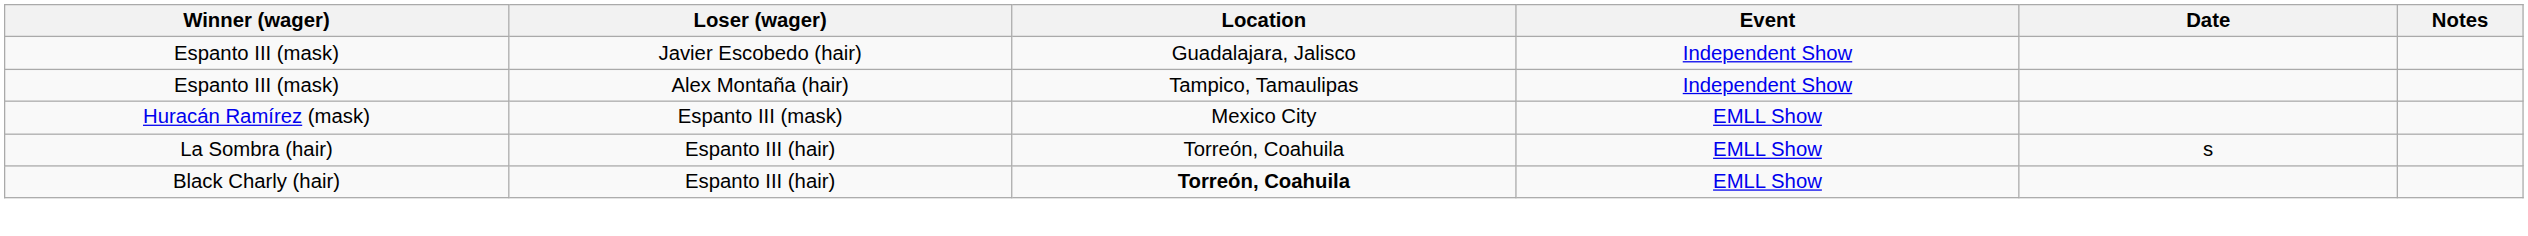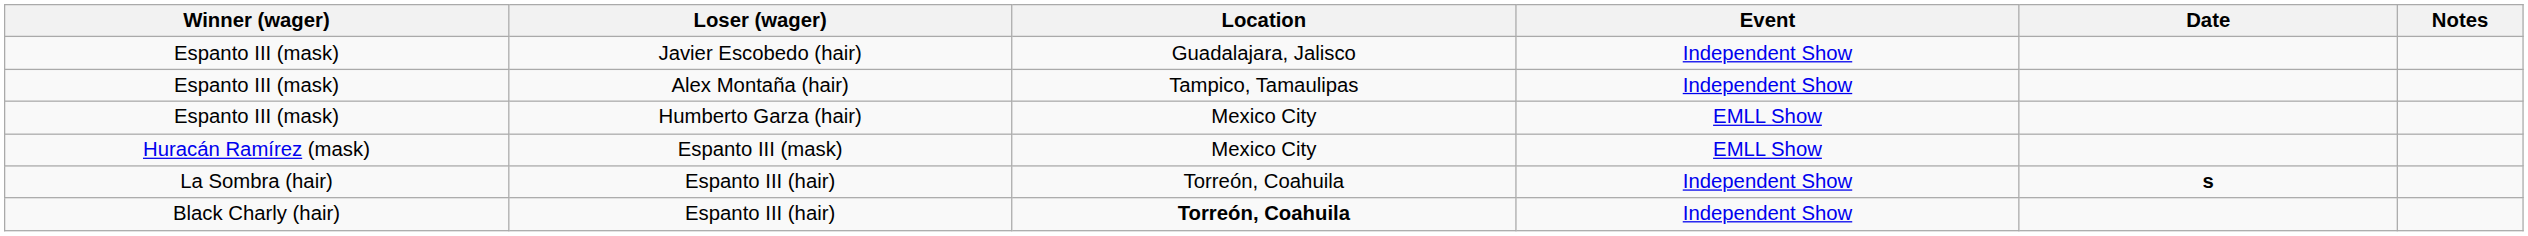+ row: Espanto III (mask) | Humberto Garza (hair) | Mexico City | EMLL Show
La Sombra (hair) / Espanto III (hair) | Event: EMLL Show -> Independent Show
La Sombra (hair) / Espanto III (hair) | Date: normal -> bold
Black Charly (hair) / Espanto III (hair) | Event: EMLL Show -> Independent Show
